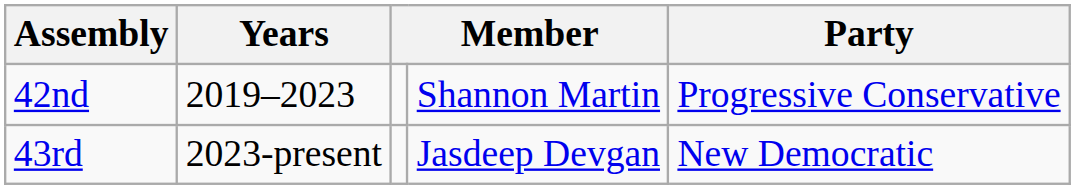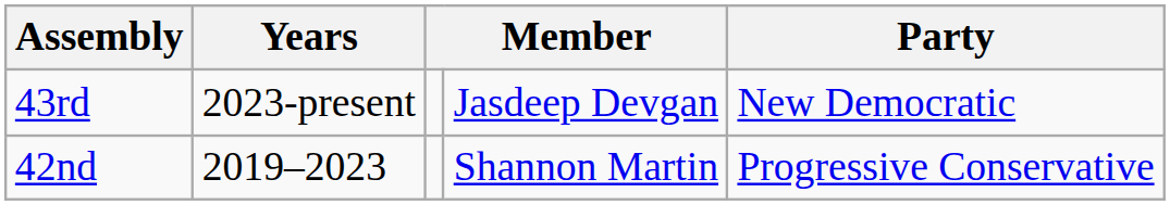rows swapped: 42nd <-> 43rd
